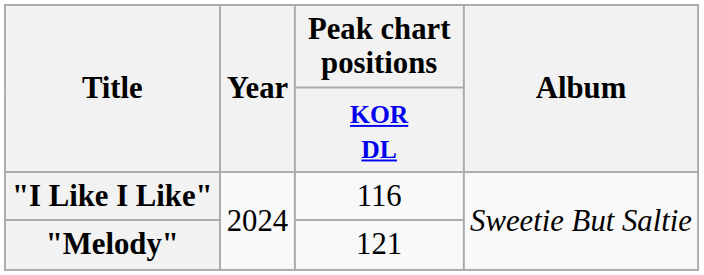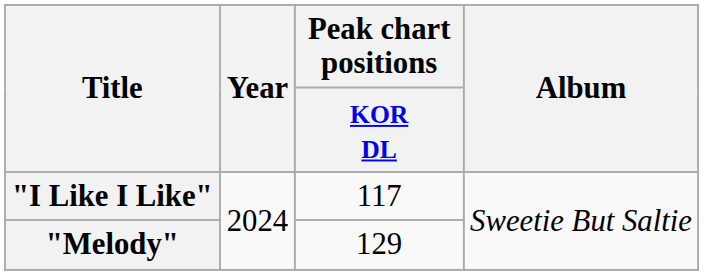"I Like I Like" | Peak chart positions / KOR DL: 116 -> 117
"Melody" | Peak chart positions / KOR DL: 121 -> 129
